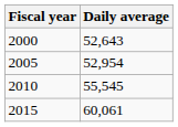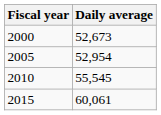2000 | Daily average: 52,643 -> 52,673
